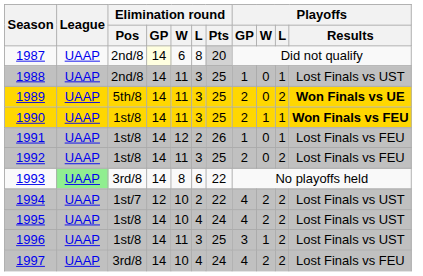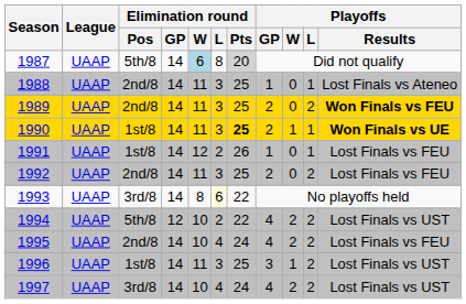1987 | Elimination round / Pos: 2nd/8 -> 5th/8
1987 | Elimination round / GP: lightyellow background -> no background
1987 | Elimination round / W: no background -> lightblue background
1988 | Playoffs / Results: Lost Finals vs UST -> Lost Finals vs Ateneo
1989 | Elimination round / Pos: 5th/8 -> 2nd/8
1989 | Playoffs / Results: Won Finals vs UE -> Won Finals vs FEU
1990 | Elimination round / Pts: normal -> bold
1990 | Playoffs / Results: Won Finals vs FEU -> Won Finals vs UE
1992 | Elimination round / Pos: 1st/8 -> 2nd/8
1993 | League: lightgreen background -> no background
1993 | Elimination round / L: no background -> lightyellow background
1994 | Elimination round / Pos: 1st/7 -> 5th/8
1995 | Elimination round / Pos: 1st/8 -> 2nd/8
1995 | Playoffs / Results: Lost Finals vs UST -> Lost Finals vs FEU
1997 | Playoffs / Results: Lost Finals vs FEU -> Lost Finals vs UST
